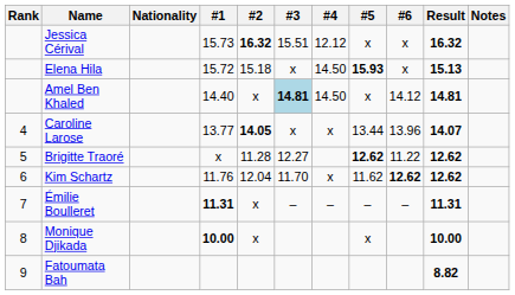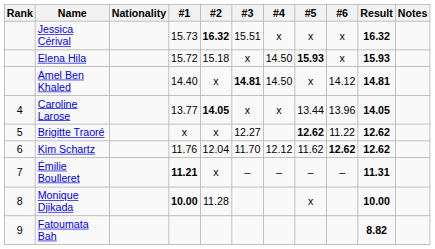Jessica Cérival | #4: 12.12 -> x
Elena Hila | Result: 15.13 -> 15.93
Amel Ben Khaled | #3: lightblue background -> no background
Caroline Larose | Result: 14.07 -> 14.05
Brigitte Traoré | #2: 11.28 -> x
Kim Schartz | #4: x -> 12.12
Émilie Boulleret | #1: 11.31 -> 11.21
Monique Djikada | #2: x -> 11.28
